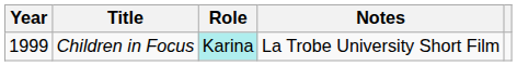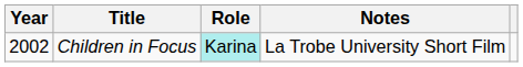Children in Focus | Year: 1999 -> 2002
